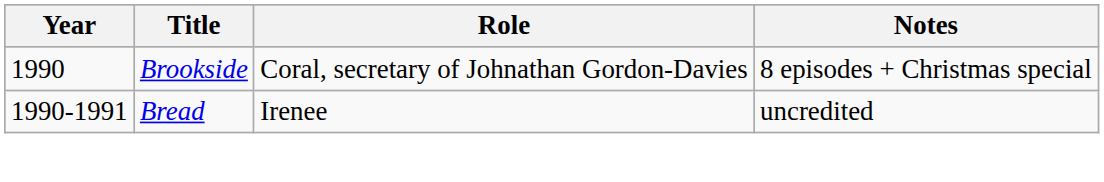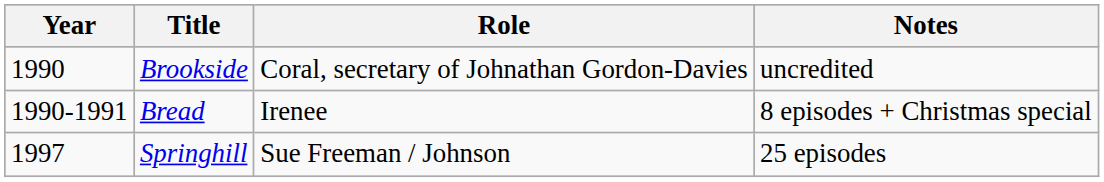Brookside | Notes: 8 episodes + Christmas special -> uncredited
Bread | Notes: uncredited -> 8 episodes + Christmas special
+ row: 1997 | Springhill | Sue Freeman / Johnson | 25 episodes
